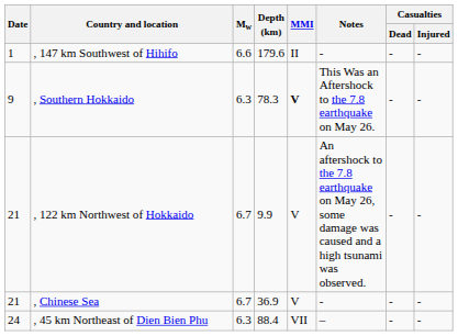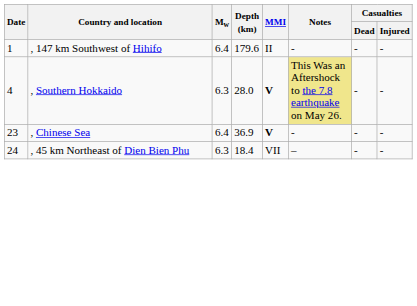, 147 km Southwest of Hihifo | Mw: 6.6 -> 6.4
, Southern Hokkaido | Date: 9 -> 4
, Southern Hokkaido | Depth (km): 78.3 -> 28.0
, Southern Hokkaido | Notes: no background -> khaki background
- row: 21 | , 122 km Northwest of Hokkaido | 6.7 | 9.9 | V | An aftershock to the 7.8 earthquake on May 26, some damage was caused and a high tsunami was observed. | - | -
, Chinese Sea | Date: 21 -> 23
, Chinese Sea | Mw: 6.7 -> 6.4
, Chinese Sea | MMI: normal -> bold
, 45 km Northeast of Dien Bien Phu | Depth (km): 88.4 -> 18.4
